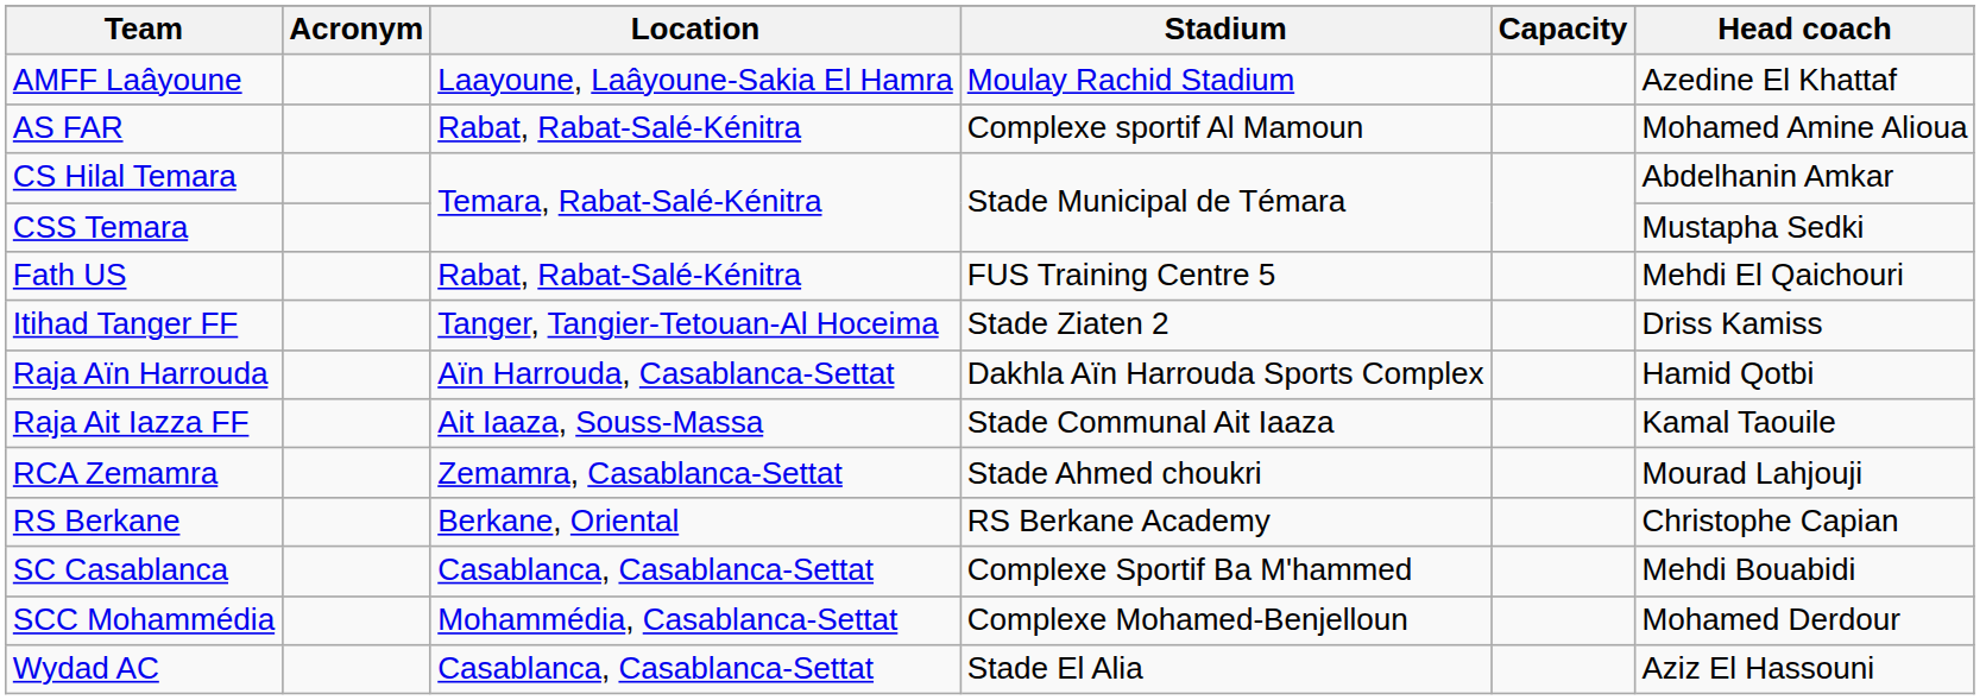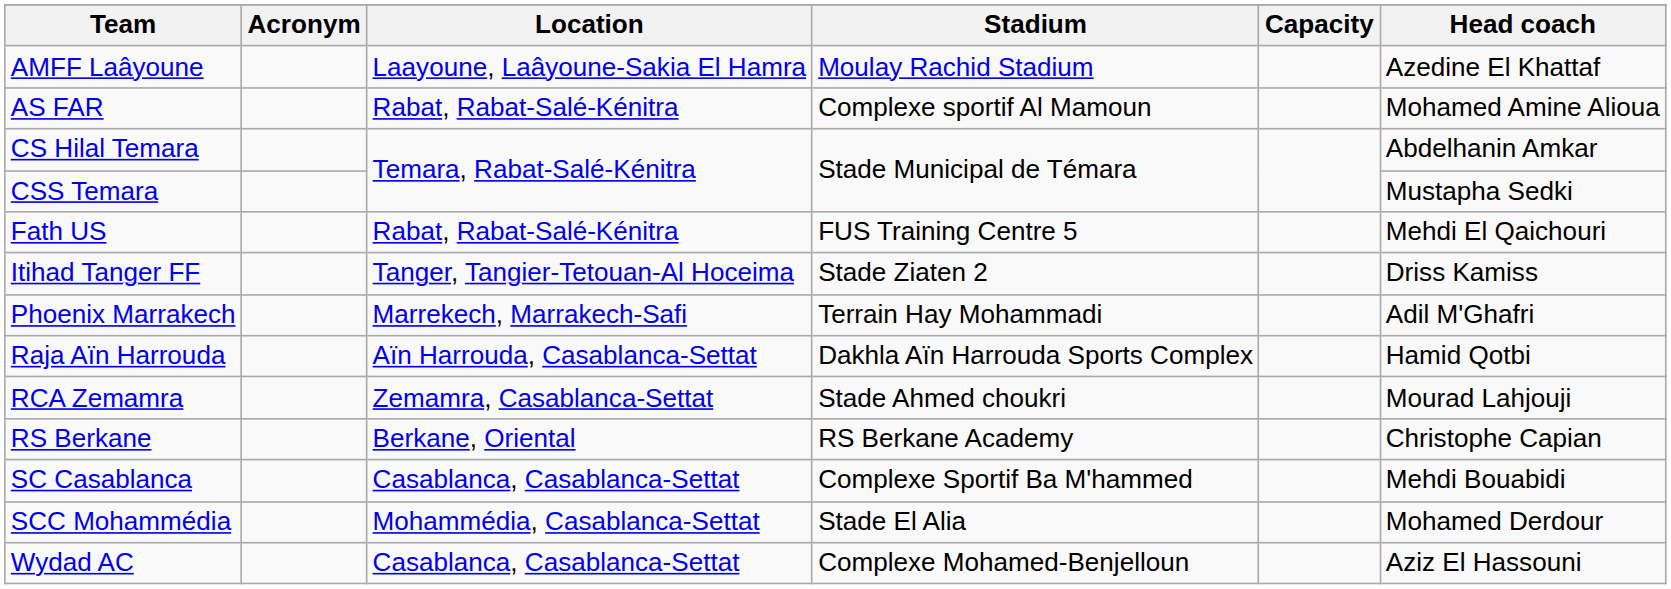+ row: Phoenix Marrakech | Marrekech, Marrakech-Safi | Terrain Hay Mohammadi | Adil M'Ghafri
- row: Raja Ait Iazza FF | Ait Iaaza, Souss-Massa | Stade Communal Ait Iaaza | Kamal Taouile
SCC Mohammédia | Stadium: Complexe Mohamed-Benjelloun -> Stade El Alia
Wydad AC | Stadium: Stade El Alia -> Complexe Mohamed-Benjelloun
